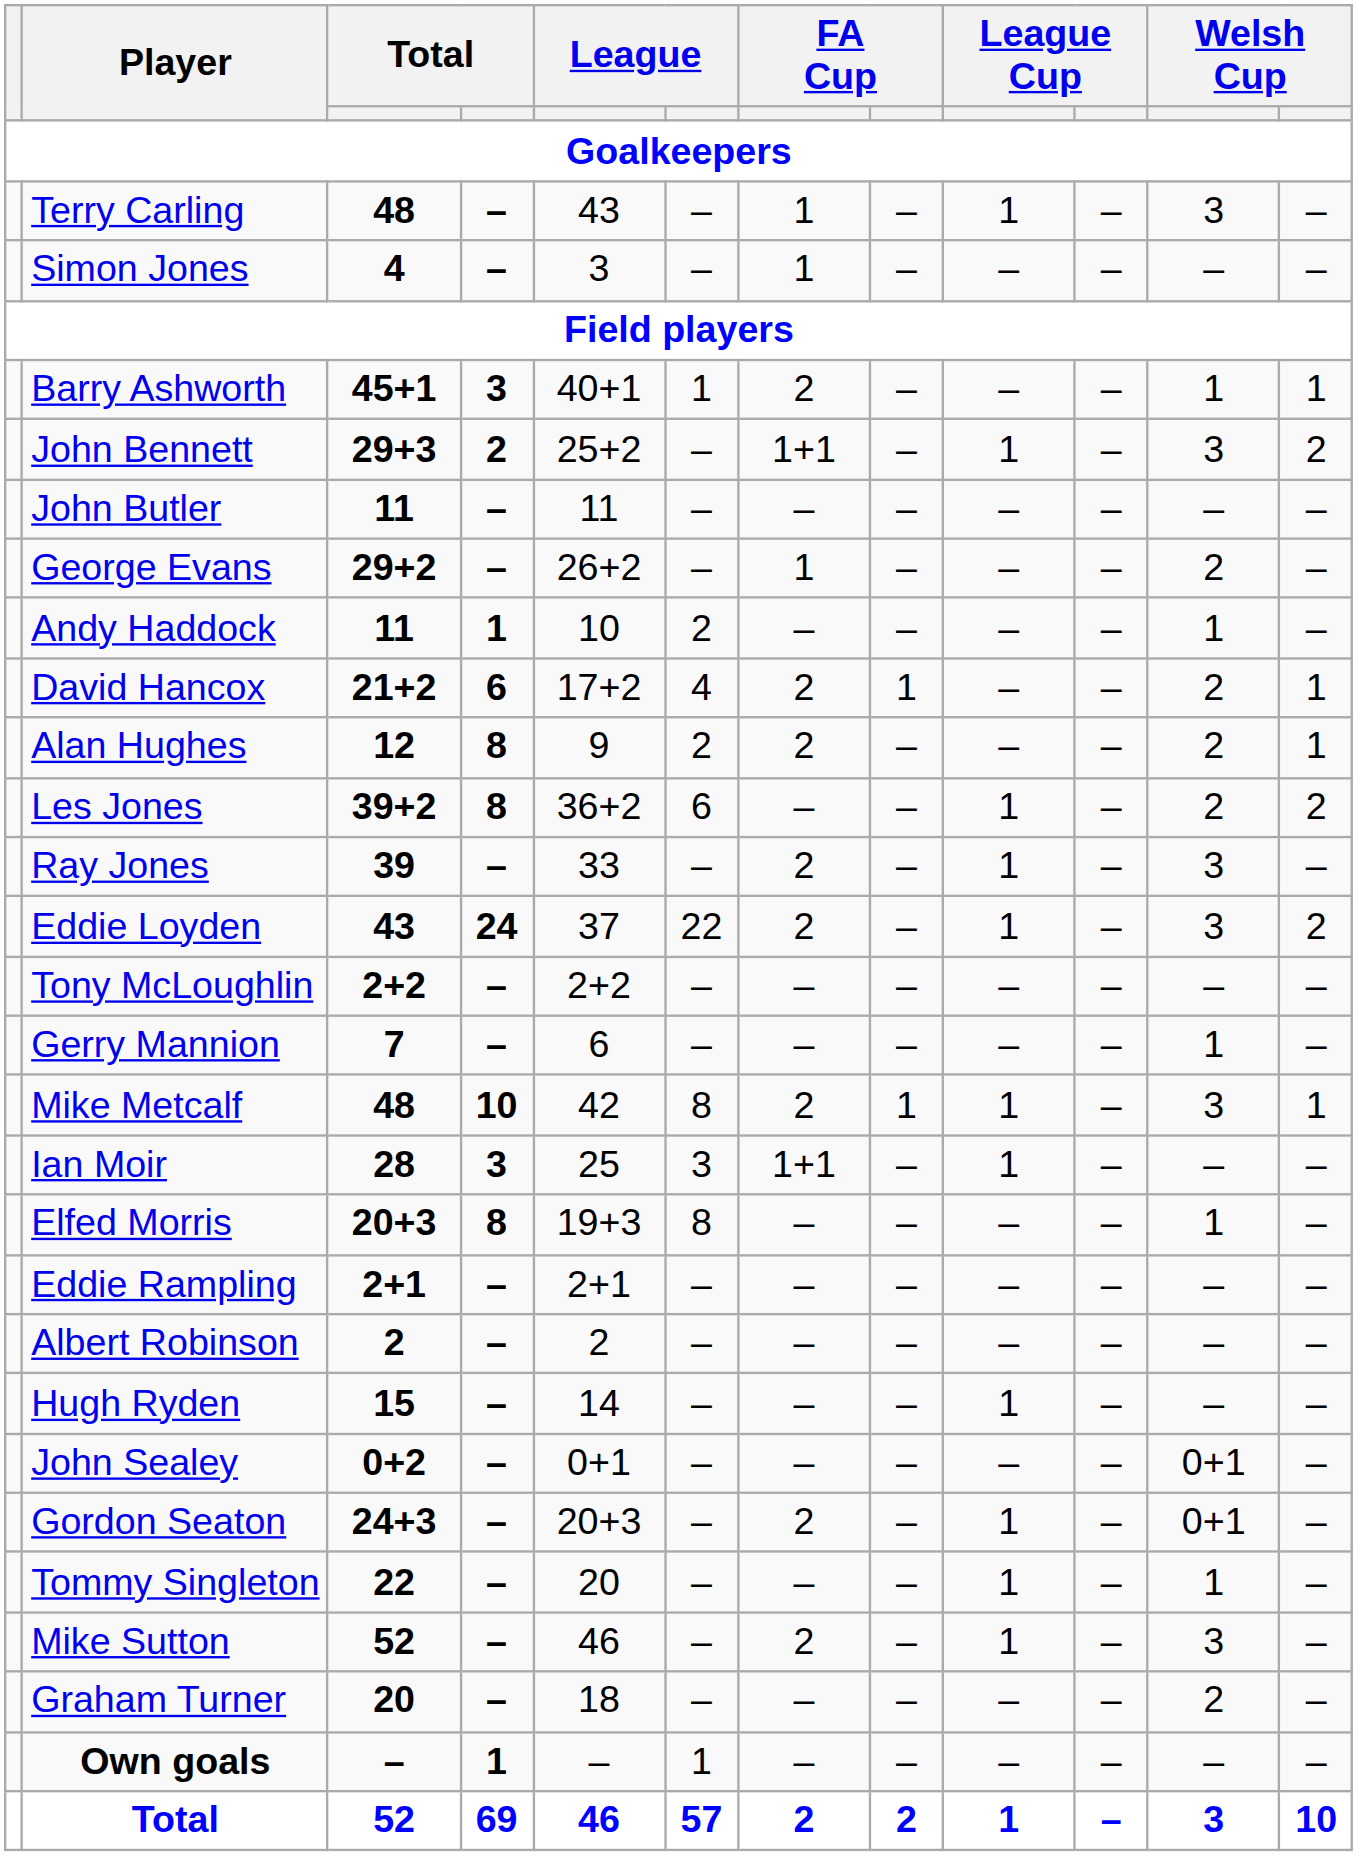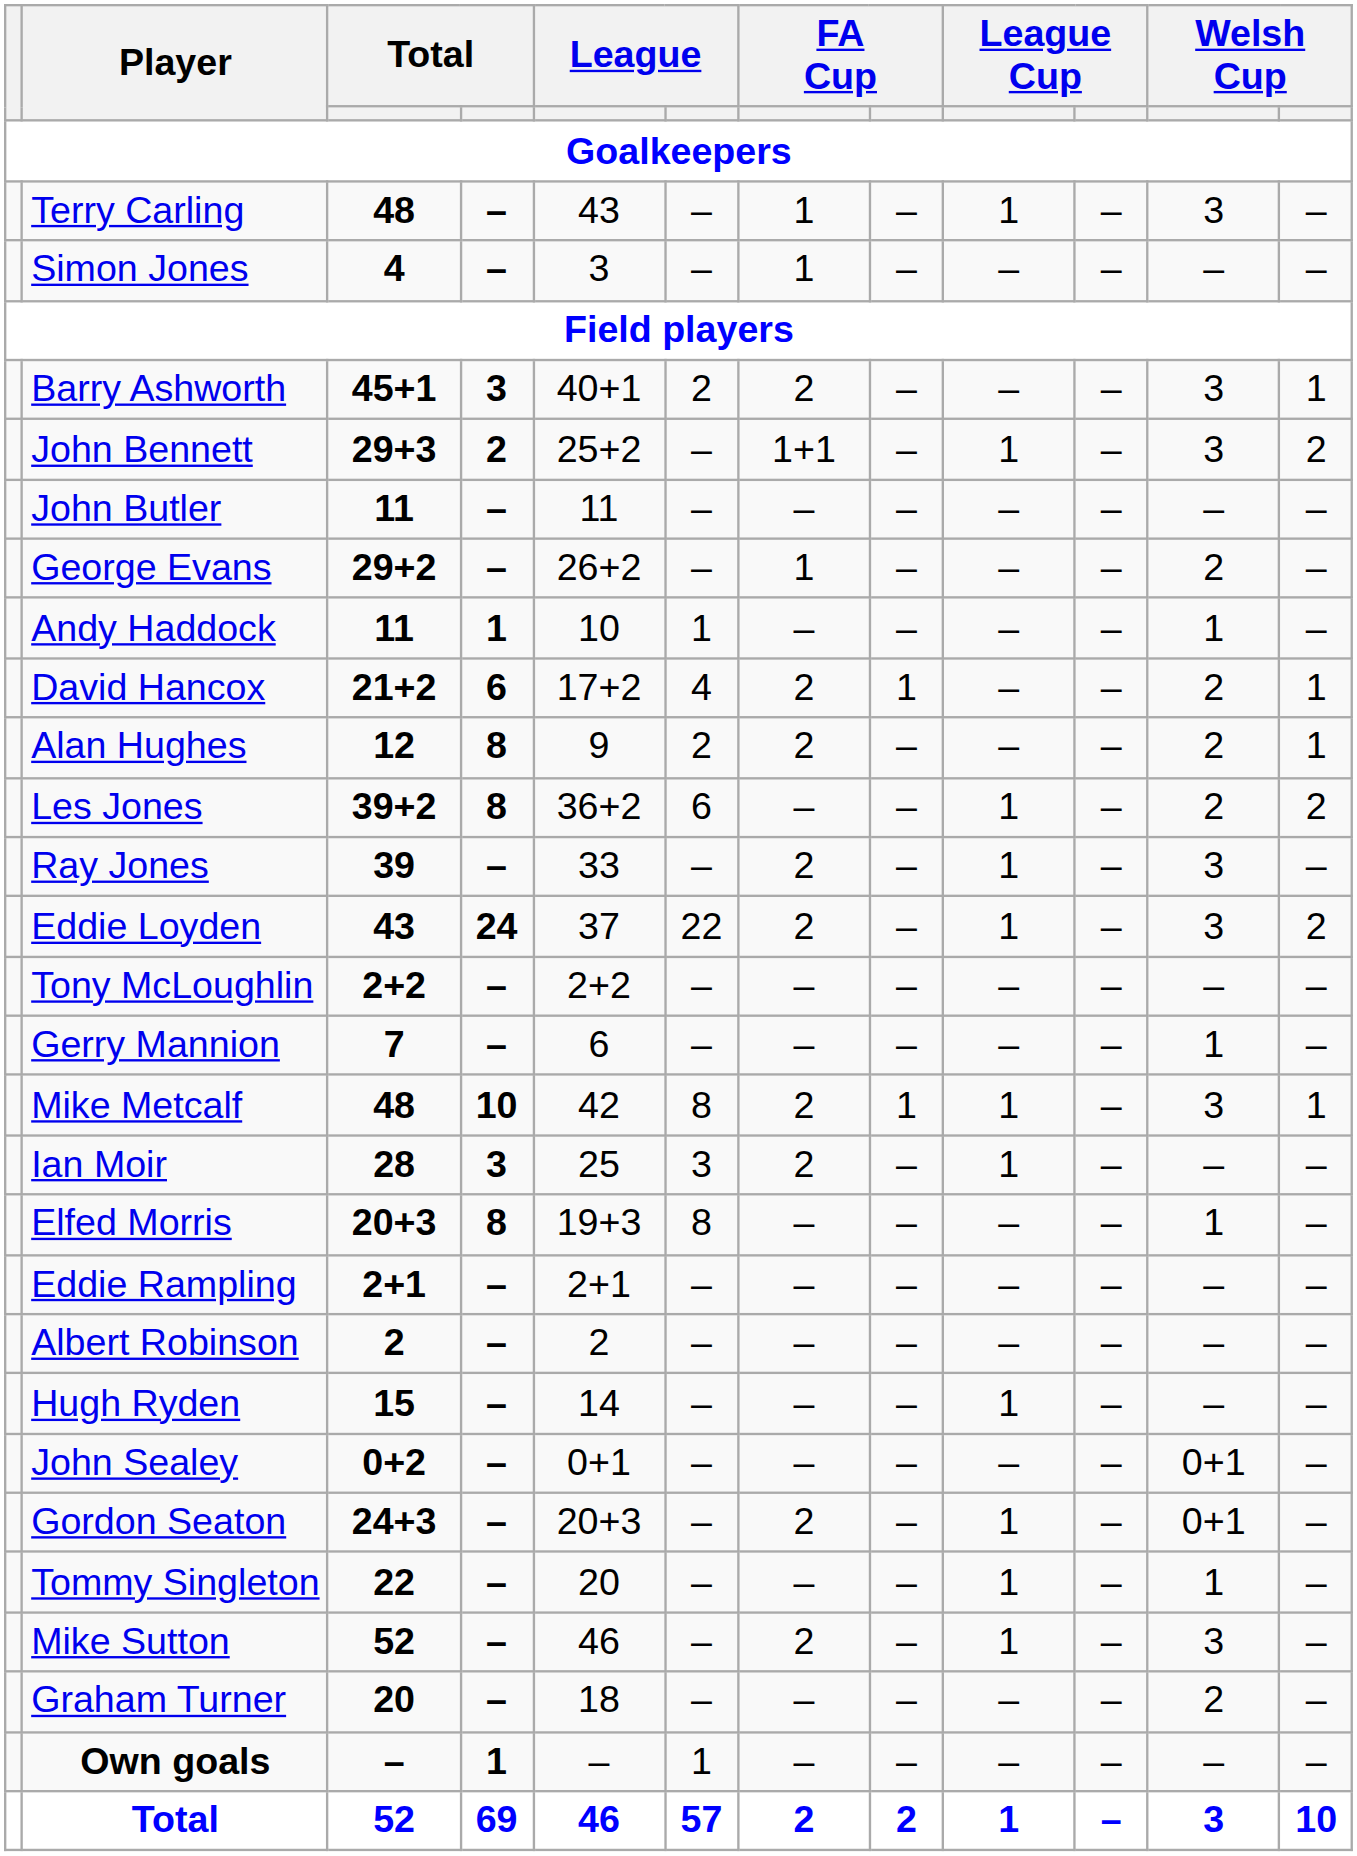Barry Ashworth | column 6: 1 -> 2
Barry Ashworth | column 11: 1 -> 3
Andy Haddock | column 6: 2 -> 1
Ian Moir | column 7: 1+1 -> 2
